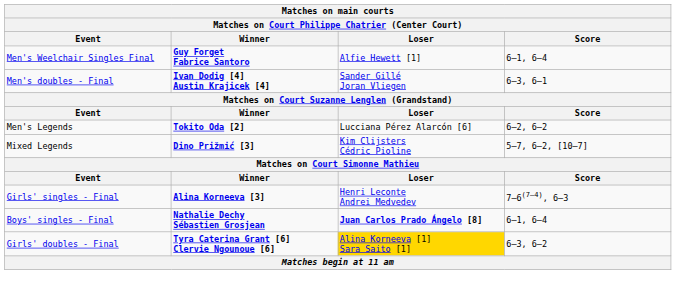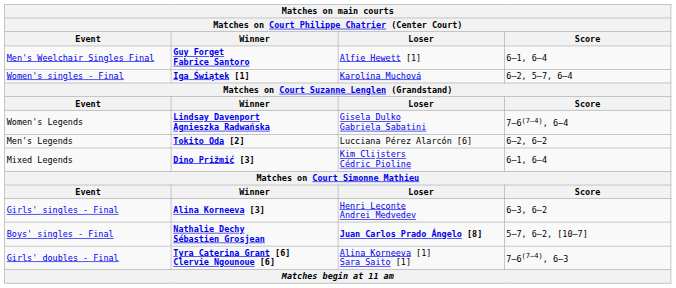+ row: Women's singles - Final | Iga Świątek [1] | Karolína Muchová | 6–2, 5–7, 6–4
- row: Men's doubles - Final | Ivan Dodig [4] Austin Krajicek [4] | Sander Gillé Joran Vliegen | 6–3, 6–1
+ row: Women's Legends | Lindsay Davenport Agnieszka Radwańska | Gisela Dulko Gabriela Sabatini | 7–6(7–4), 6–4
Mixed Legends | Score: 5–7, 6–2, [10–7] -> 6–1, 6–4
Girls' singles - Final | Score: 7–6(7–4), 6–3 -> 6–3, 6–2
Boys' singles - Final | Score: 6–1, 6–4 -> 5–7, 6–2, [10–7]
Girls' doubles - Final | Loser: gold background -> no background
Girls' doubles - Final | Score: 6–3, 6–2 -> 7–6(7–4), 6–3
